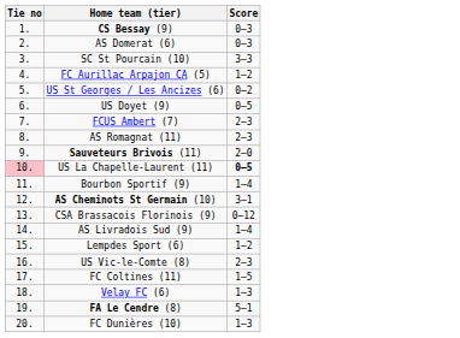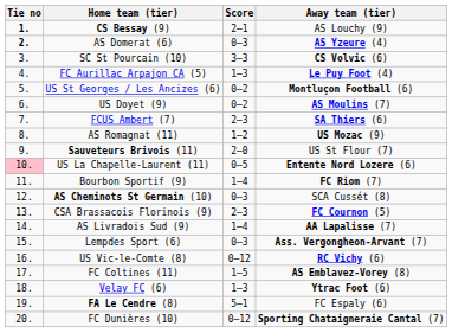+ column: Away team (tier) | AS Louchy (9) | AS Yzeure (4) | CS Volvic (6) | Le Puy Foot (4) | Montluçon Football (6) | AS Moulins (7) | SA Thiers (6) | US Mozac (9) | US St Flour (7) | Entente Nord Lozere (6) | FC Riom (7) | SCA Cussét (8) | FC Cournon (5) | AA Lapalisse (7) | Ass. Vergongheon-Arvant (7) | RC Vichy (6) | AS Emblavez-Vorey (8) | Ytrac Foot (6) | FC Espaly (6) | Sporting Chataigneraie Cantal (7)
CS Bessay (9) | Tie no: normal -> bold
CS Bessay (9) | Score: 0–3 -> 2–1
AS Domerat (6) | Tie no: normal -> bold
FC Aurillac Arpajon CA (5) | Score: 1–2 -> 1–3
US Doyet (9) | Score: 0–5 -> 0–2
AS Romagnat (11) | Score: 2–3 -> 1–2
US La Chapelle-Laurent (11) | Score: bold -> normal
AS Cheminots St Germain (10) | Score: 3–1 -> 0–3
CSA Brassacois Florinois (9) | Score: 0–12 -> 2–3
Lempdes Sport (6) | Score: 1–2 -> 0–3
US Vic-le-Comte (8) | Score: 2–3 -> 0–12
FC Dunières (10) | Score: 1–3 -> 0–12
